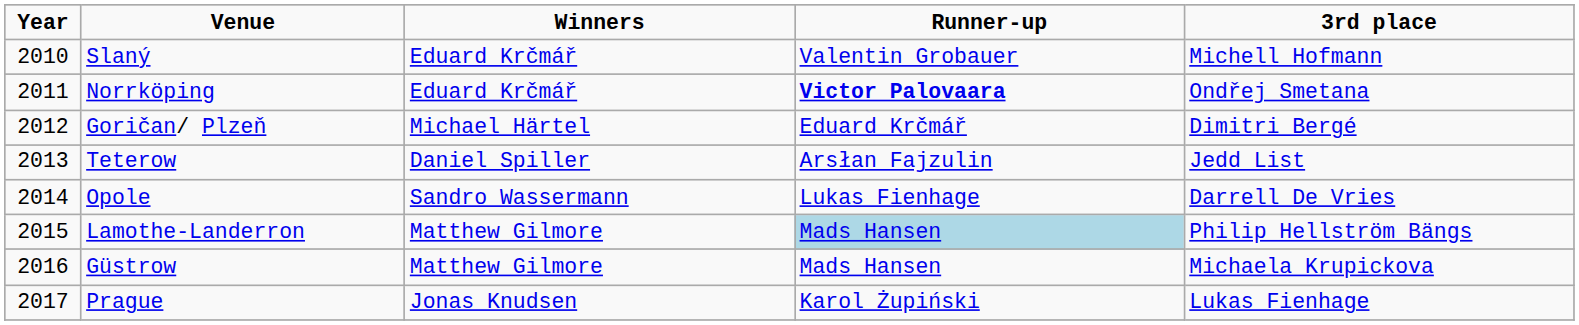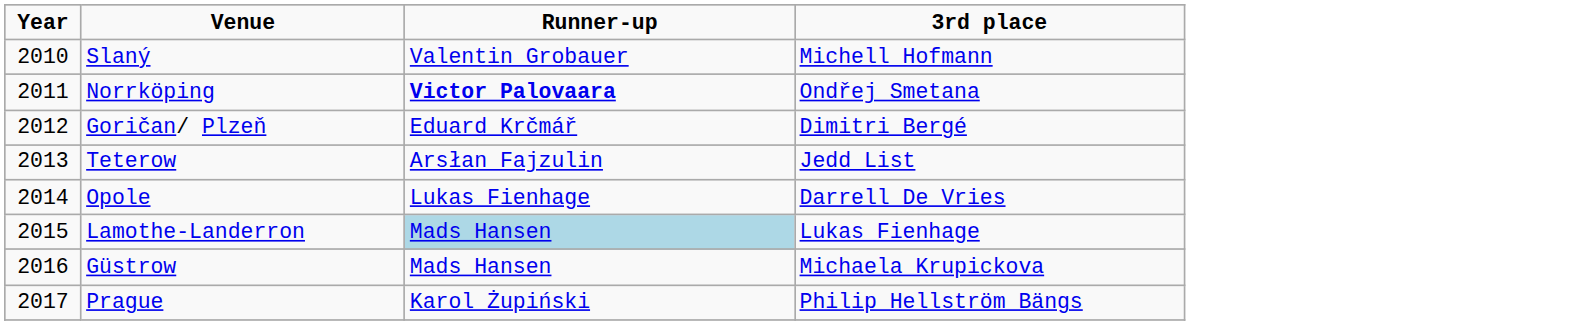- column: Winners | Eduard Krčmář | Eduard Krčmář | Michael Härtel | Daniel Spiller | Sandro Wassermann | Matthew Gilmore | Matthew Gilmore | Jonas Knudsen
Lamothe-Landerron | 3rd place: Philip Hellström Bängs -> Lukas Fienhage
Prague | 3rd place: Lukas Fienhage -> Philip Hellström Bängs
